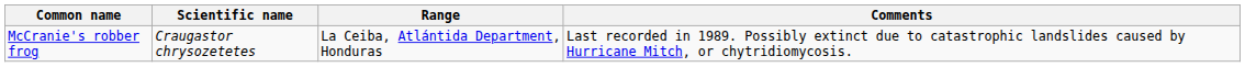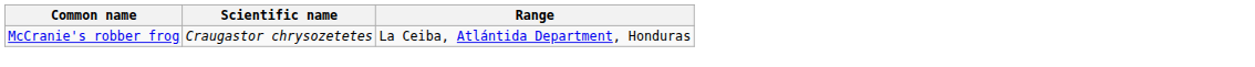- column: Comments | Last recorded in 1989. Possibly extinct due to catastrophic landslides caused by Hurricane Mitch, or chytridiomycosis.
